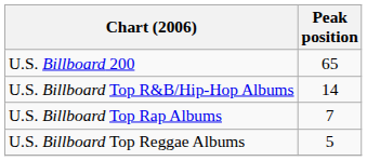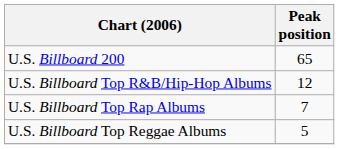U.S. Billboard Top R&B/Hip-Hop Albums | Peak position: 14 -> 12
